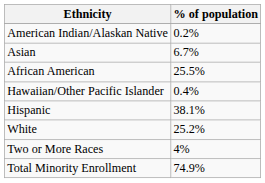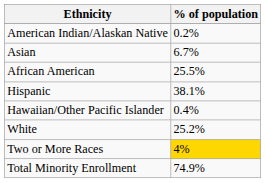rows swapped: Hawaiian/Other Pacific Islander <-> Hispanic
Two or More Races | % of population: no background -> gold background
